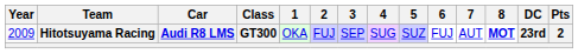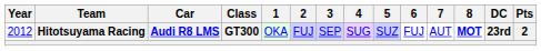Hitotsuyama Racing | Year: 2009 -> 2012
